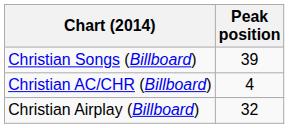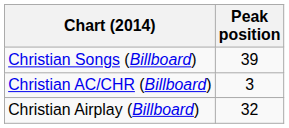Christian AC/CHR (Billboard) | Peak position: 4 -> 3
